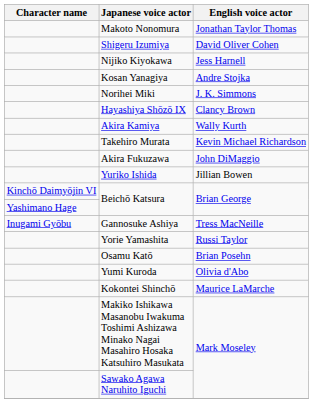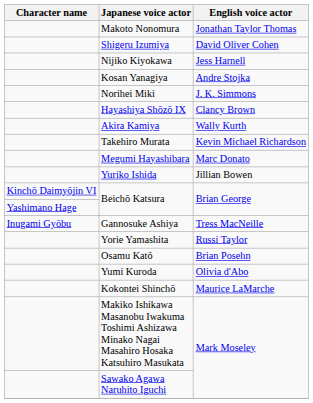+ row: Megumi Hayashibara | Marc Donato
- row: Akira Fukuzawa | John DiMaggio
